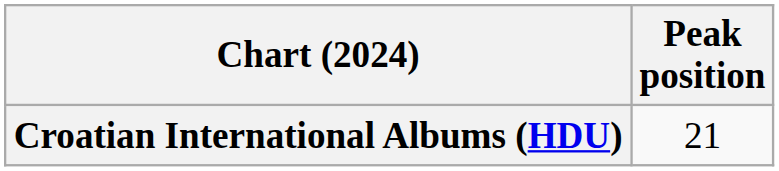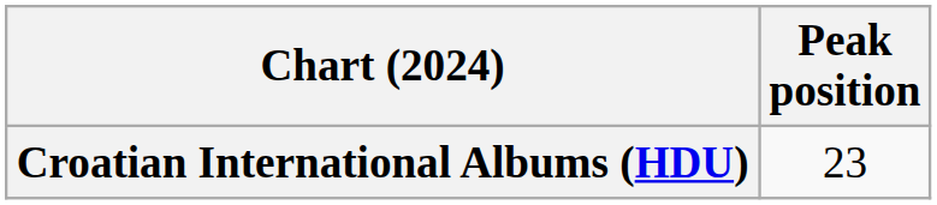Croatian International Albums (HDU) | Peak position: 21 -> 23
